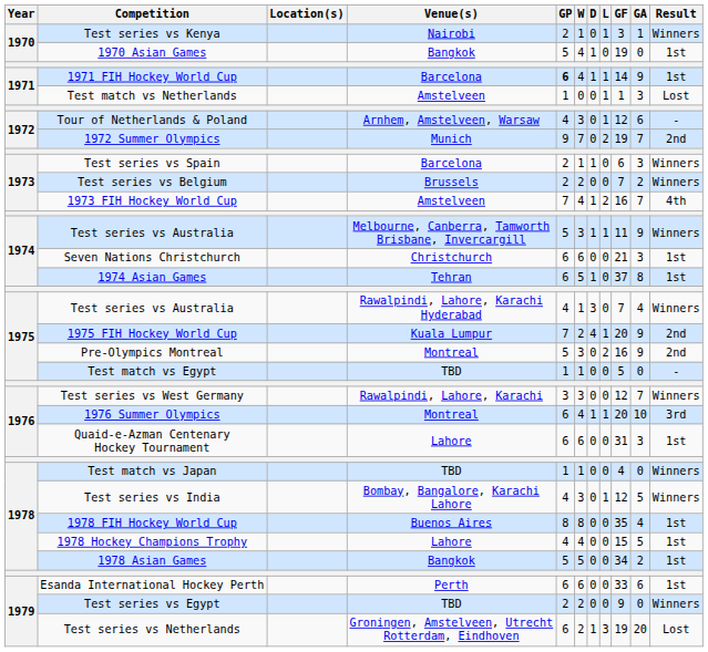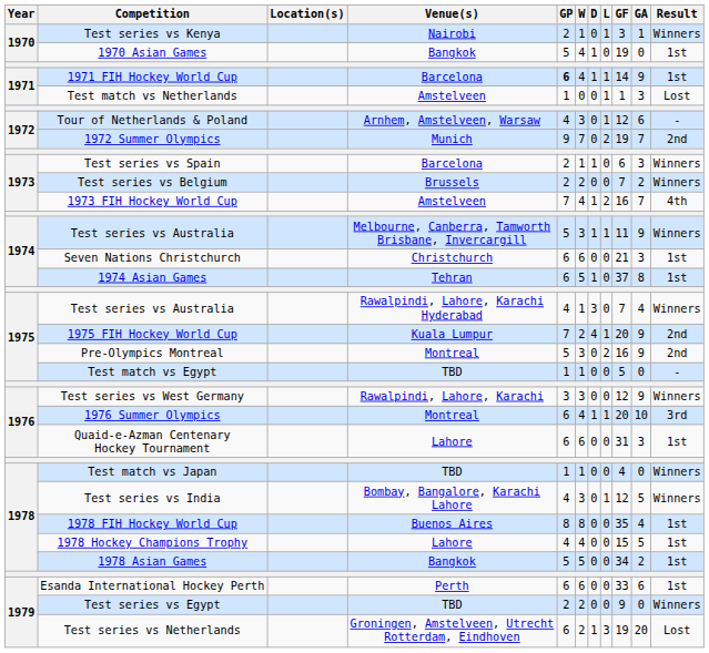Test series vs West Germany | GA: 7 -> 9
